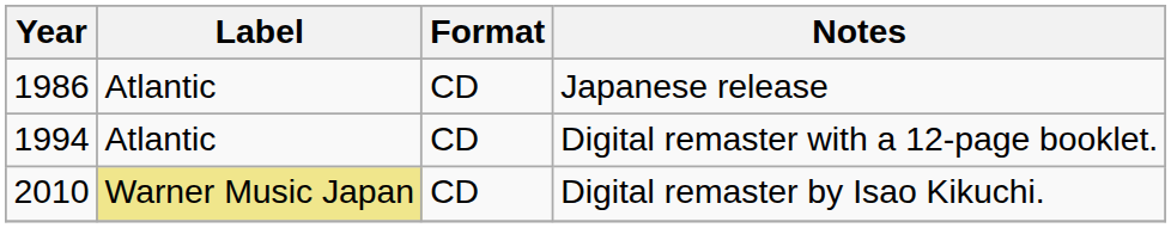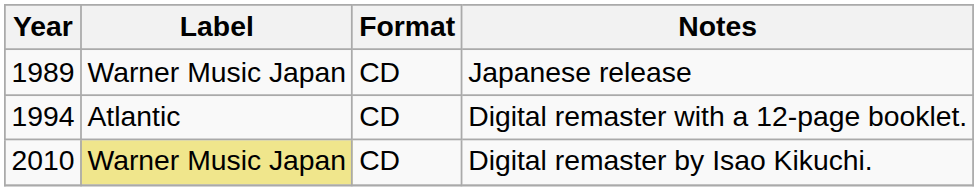Japanese release | Year: 1986 -> 1989
Japanese release | Label: Atlantic -> Warner Music Japan
